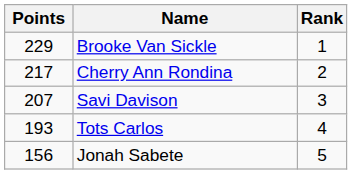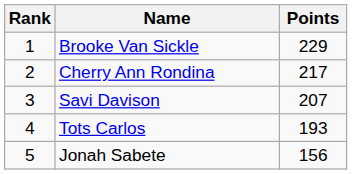columns swapped: Rank <-> Points
